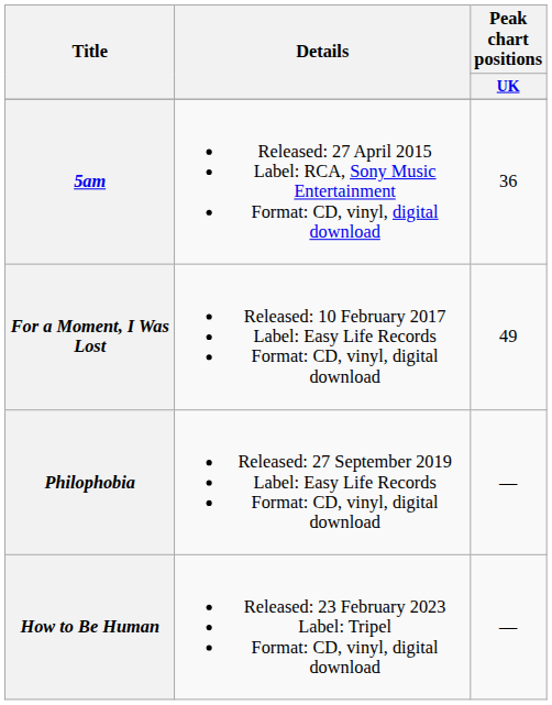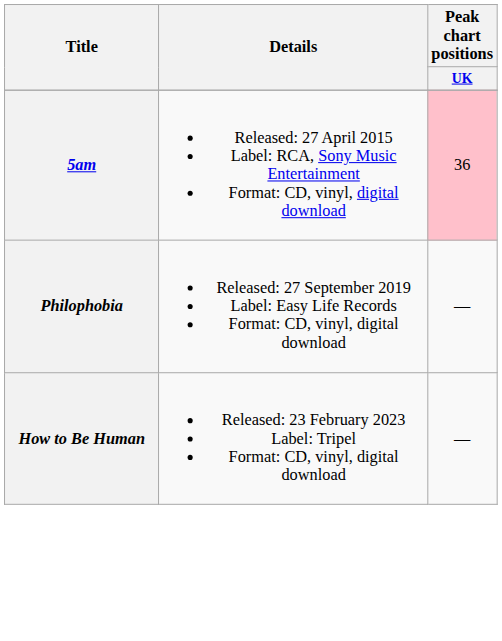5am | Peak chart positions / UK: no background -> pink background
- row: For a Moment, I Was Lost | Released: 10 February 2017 Label: Easy Life Records Format: CD, vinyl, digital download | 49
